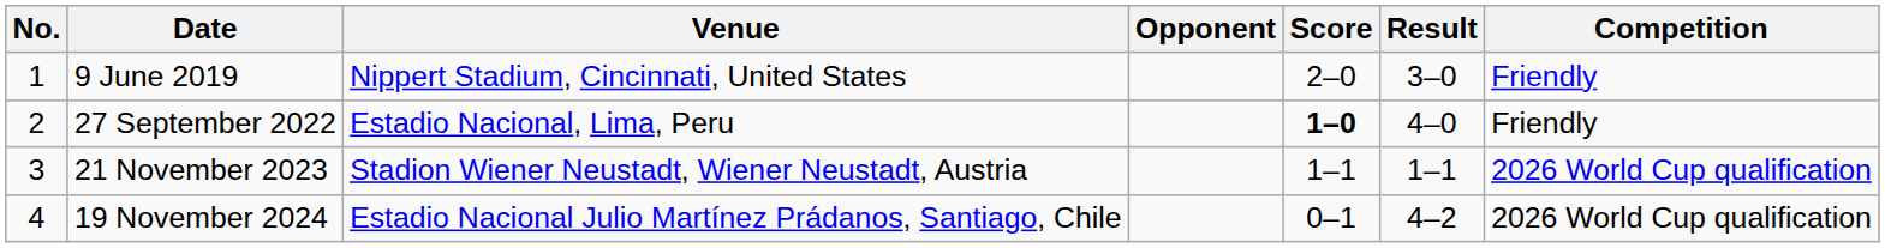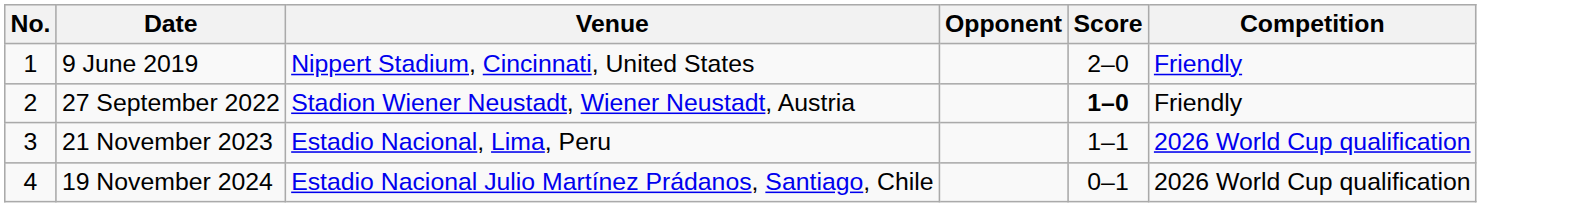- column: Result | 3–0 | 4–0 | 1–1 | 4–2
27 September 2022 | Venue: Estadio Nacional, Lima, Peru -> Stadion Wiener Neustadt, Wiener Neustadt, Austria
21 November 2023 | Venue: Stadion Wiener Neustadt, Wiener Neustadt, Austria -> Estadio Nacional, Lima, Peru
